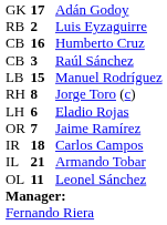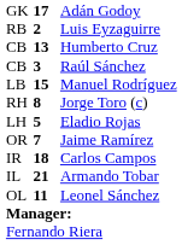Humberto Cruz | column 2: 16 -> 13
Eladio Rojas | column 2: 6 -> 5
